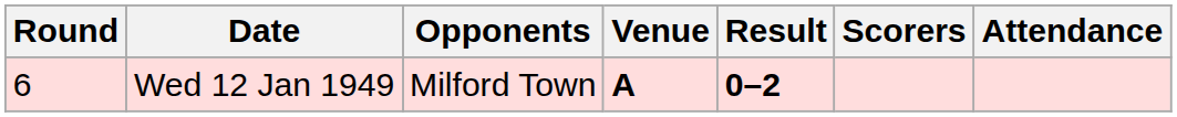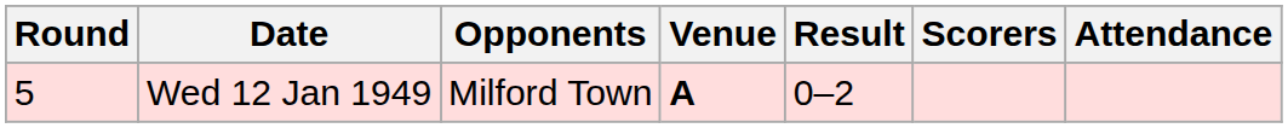Wed 12 Jan 1949 | Round: 6 -> 5
Wed 12 Jan 1949 | Result: bold -> normal
